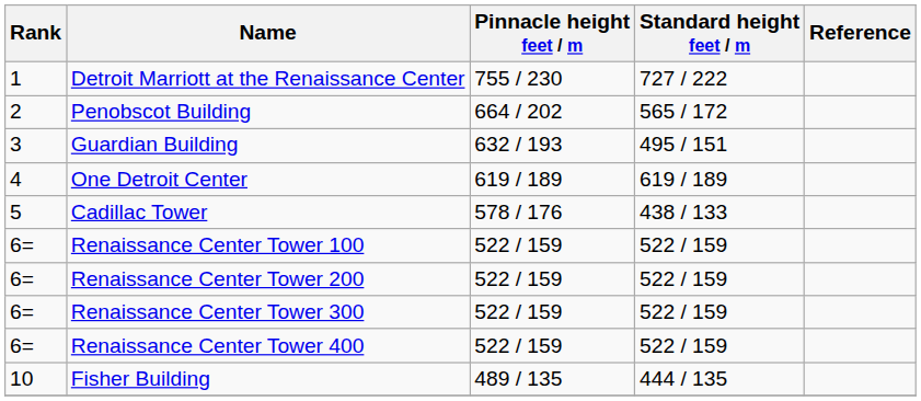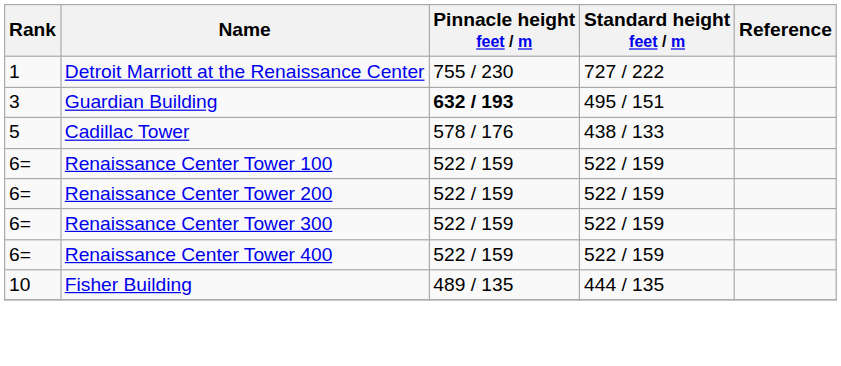- row: 2 | Penobscot Building | 664 / 202 | 565 / 172
Guardian Building | Pinnacle height feet / m: normal -> bold
- row: 4 | One Detroit Center | 619 / 189 | 619 / 189
